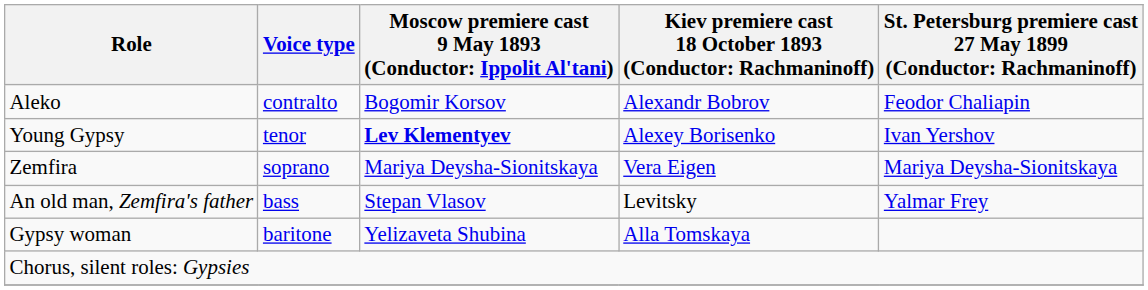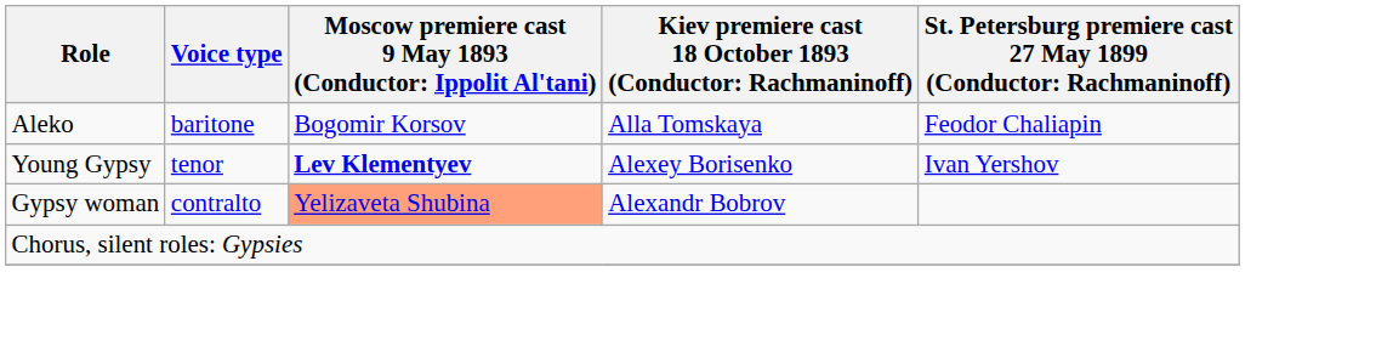Aleko | Voice type: contralto -> baritone
Aleko | column 4: Alexandr Bobrov -> Alla Tomskaya
- row: Zemfira | soprano | Mariya Deysha-Sionitskaya | Vera Eigen | Mariya Deysha-Sionitskaya
- row: An old man, Zemfira's father | bass | Stepan Vlasov | Levitsky | Yalmar Frey
Gypsy woman | Voice type: baritone -> contralto
Gypsy woman | column 3: no background -> lightsalmon background
Gypsy woman | column 4: Alla Tomskaya -> Alexandr Bobrov
